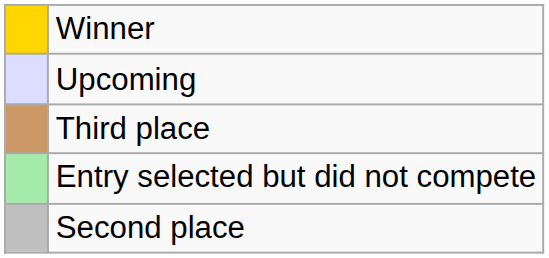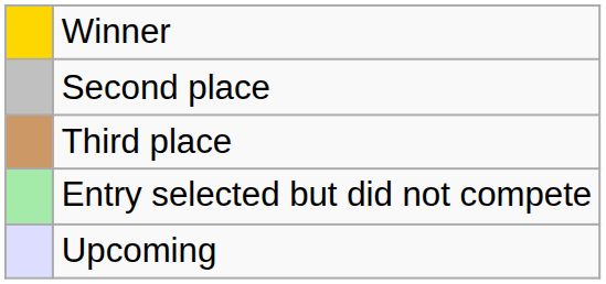rows swapped: Second place <-> Upcoming
